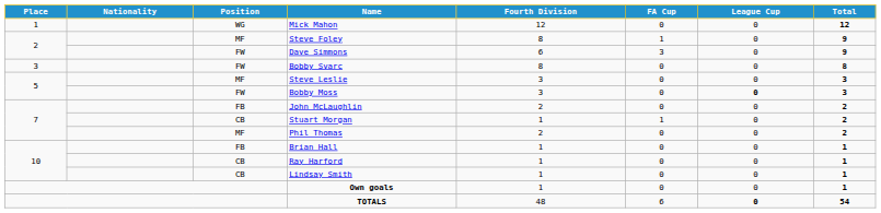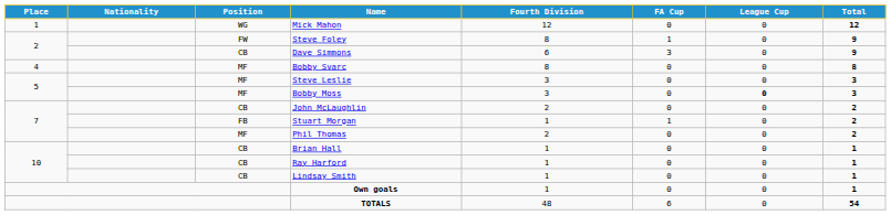Steve Foley | Position: MF -> FW
Dave Simmons | Position: FW -> CB
Bobby Svarc | Place: 3 -> 4
Bobby Svarc | Position: FW -> MF
Bobby Moss | Position: FW -> MF
John McLaughlin | Position: FB -> CB
Stuart Morgan | Position: CB -> FB
Brian Hall | Position: FB -> CB
TOTALS | League Cup: bold -> normal
